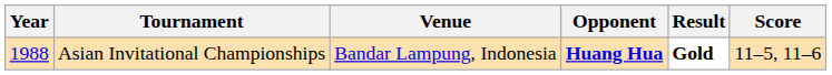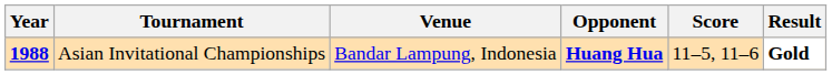columns swapped: Score <-> Result
Asian Invitational Championships | Year: normal -> bold
